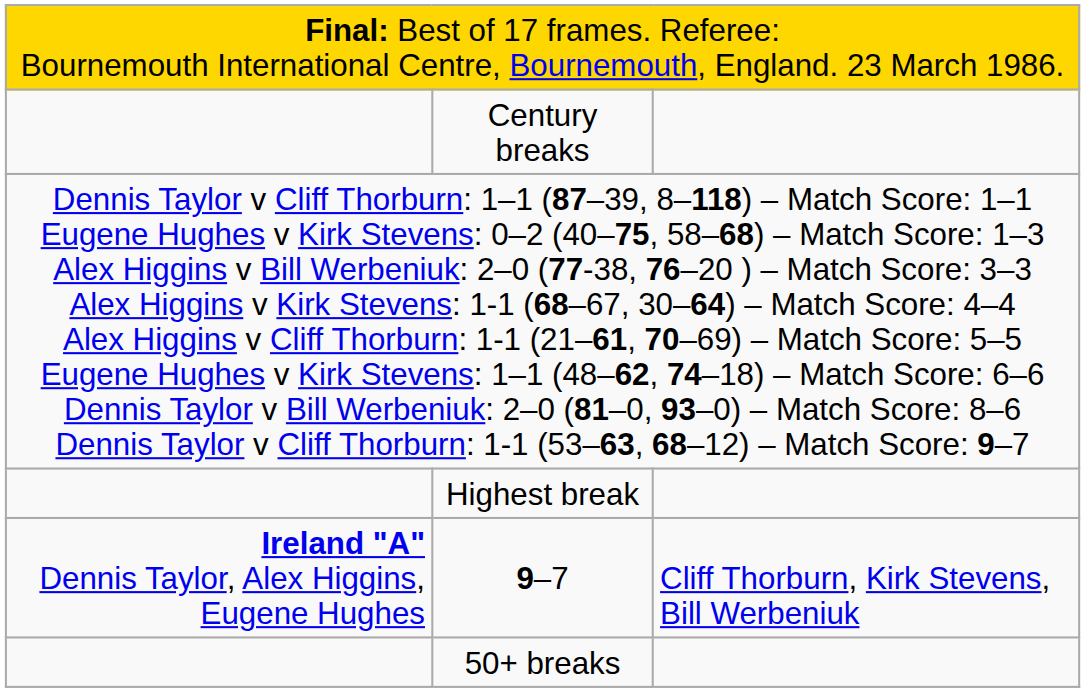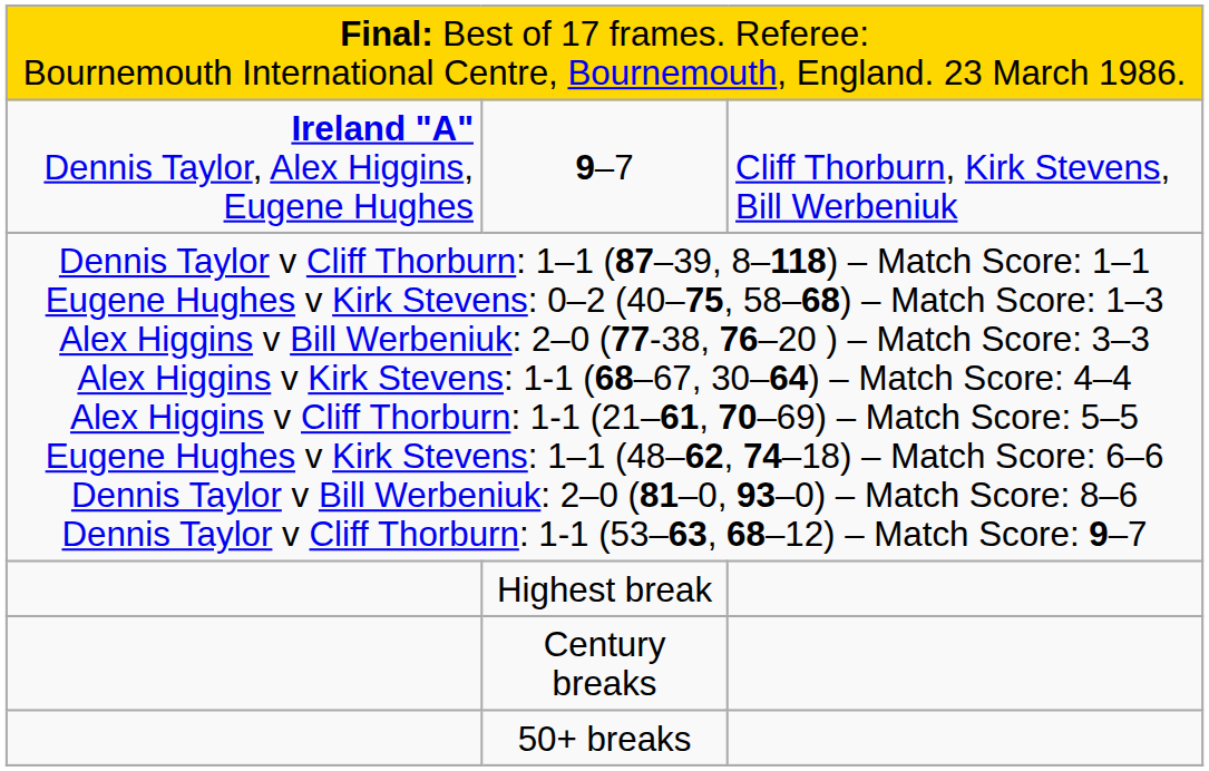rows swapped: 9–7 <-> Century breaks
